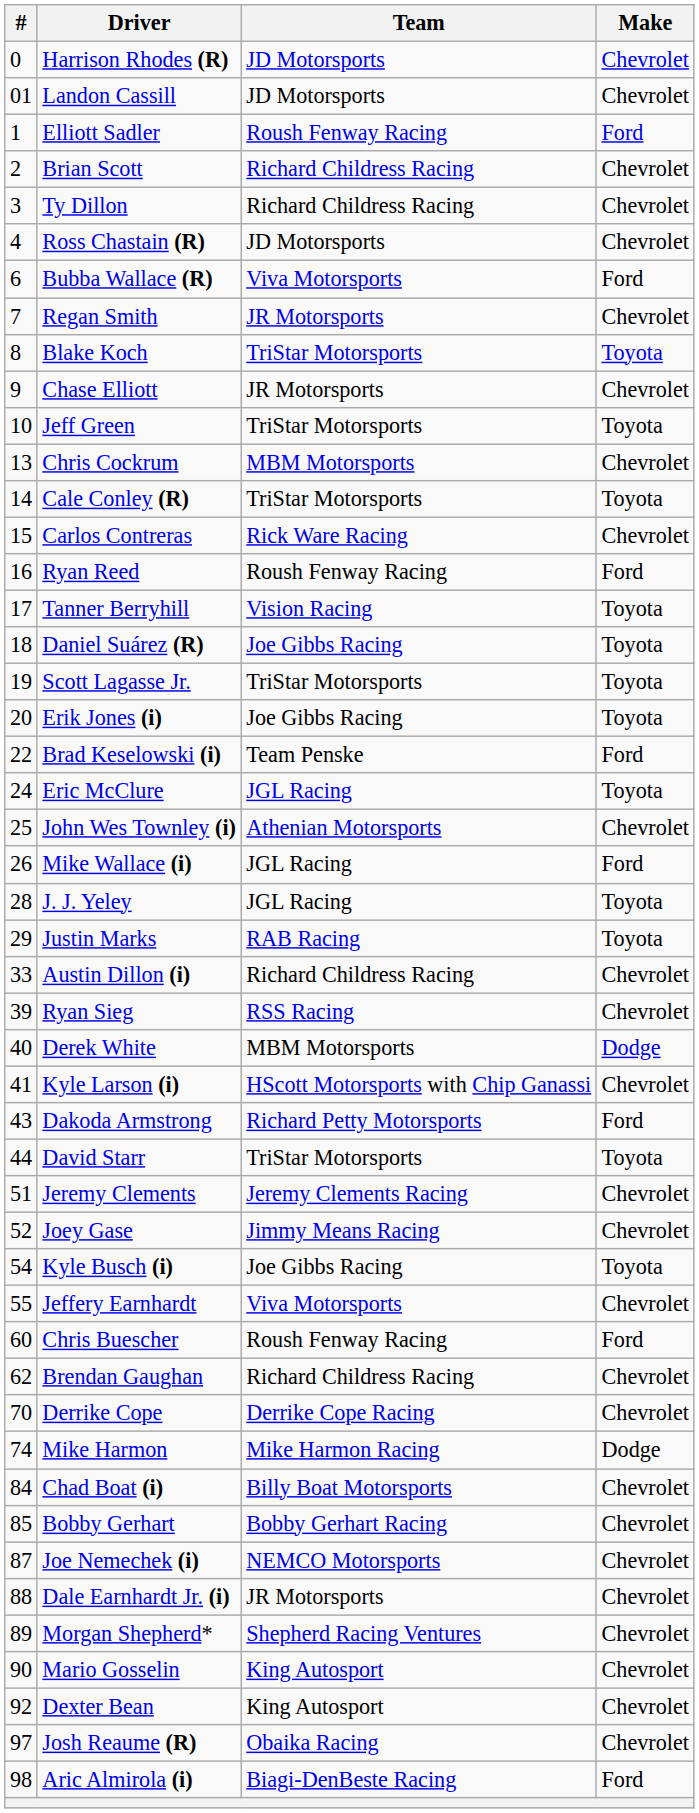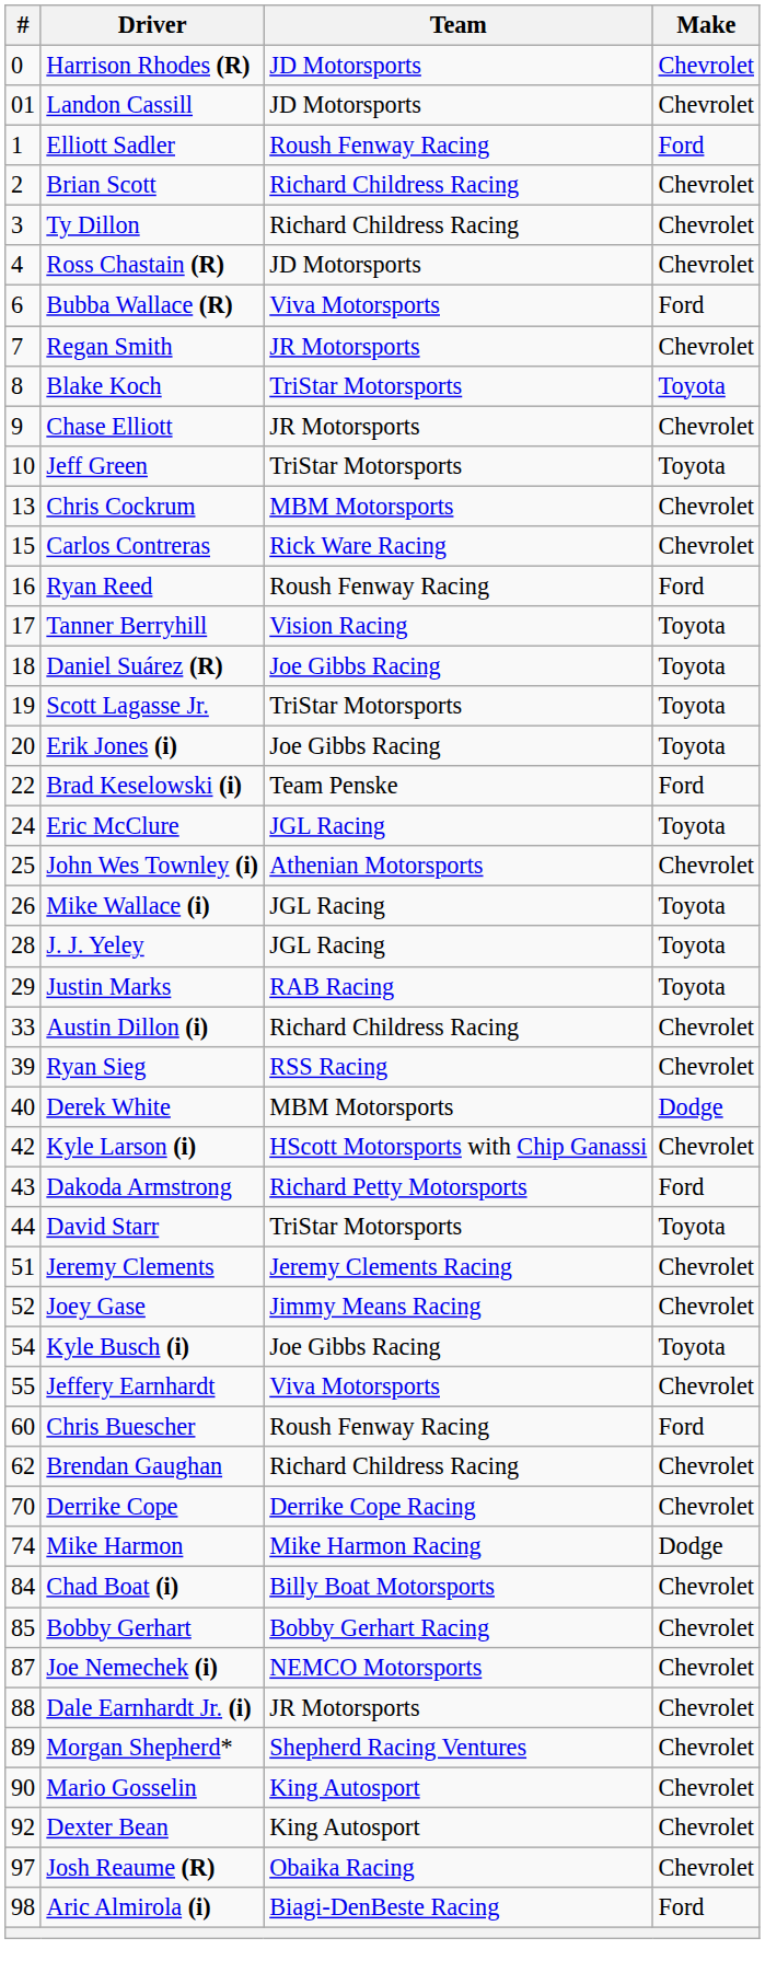- row: 14 | Cale Conley (R) | TriStar Motorsports | Toyota
Mike Wallace (i) | Make: Ford -> Toyota
Kyle Larson (i) | #: 41 -> 42
